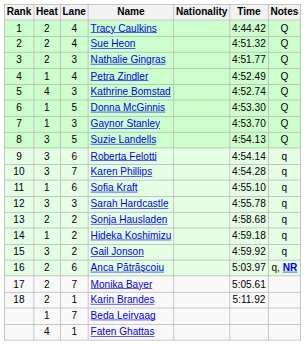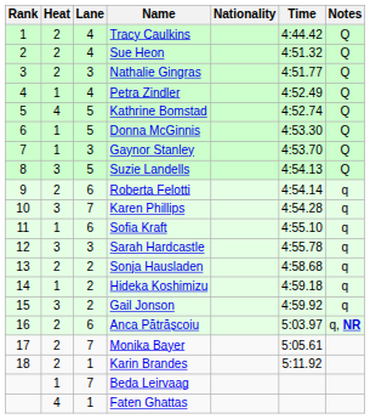Kathrine Bomstad | Lane: 3 -> 5
Roberta Felotti | Heat: 3 -> 2
